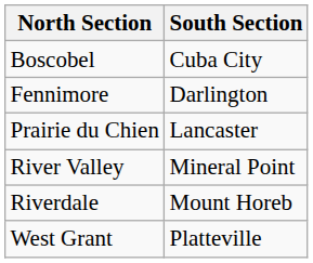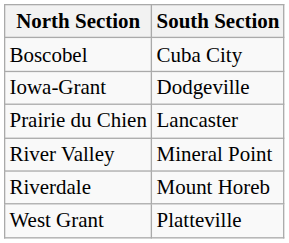- row: Fennimore | Darlington
+ row: Iowa-Grant | Dodgeville
